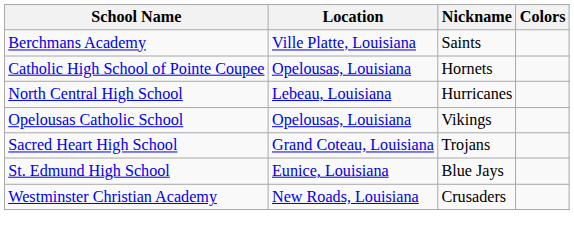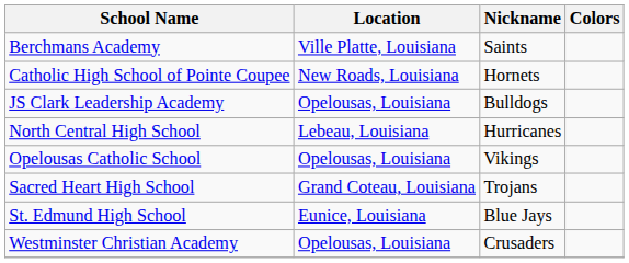Catholic High School of Pointe Coupee | Location: Opelousas, Louisiana -> New Roads, Louisiana
+ row: JS Clark Leadership Academy | Opelousas, Louisiana | Bulldogs
Westminster Christian Academy | Location: New Roads, Louisiana -> Opelousas, Louisiana
